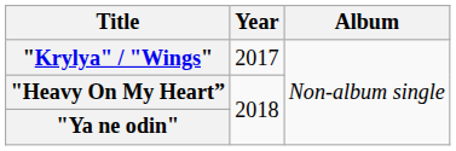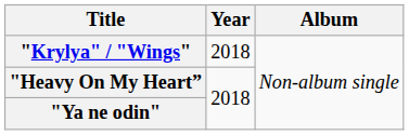"Krylya" / "Wings" | Year: 2017 -> 2018
